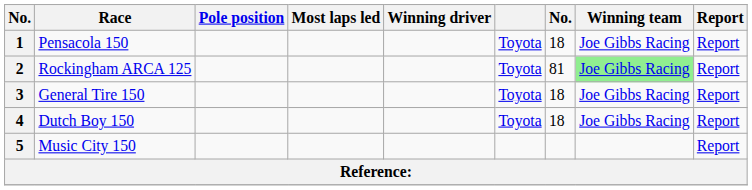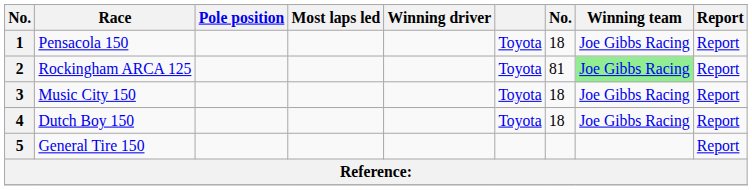3 | Race: General Tire 150 -> Music City 150
5 | Race: Music City 150 -> General Tire 150
